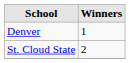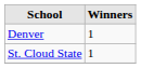St. Cloud State | Winners: 2 -> 1
